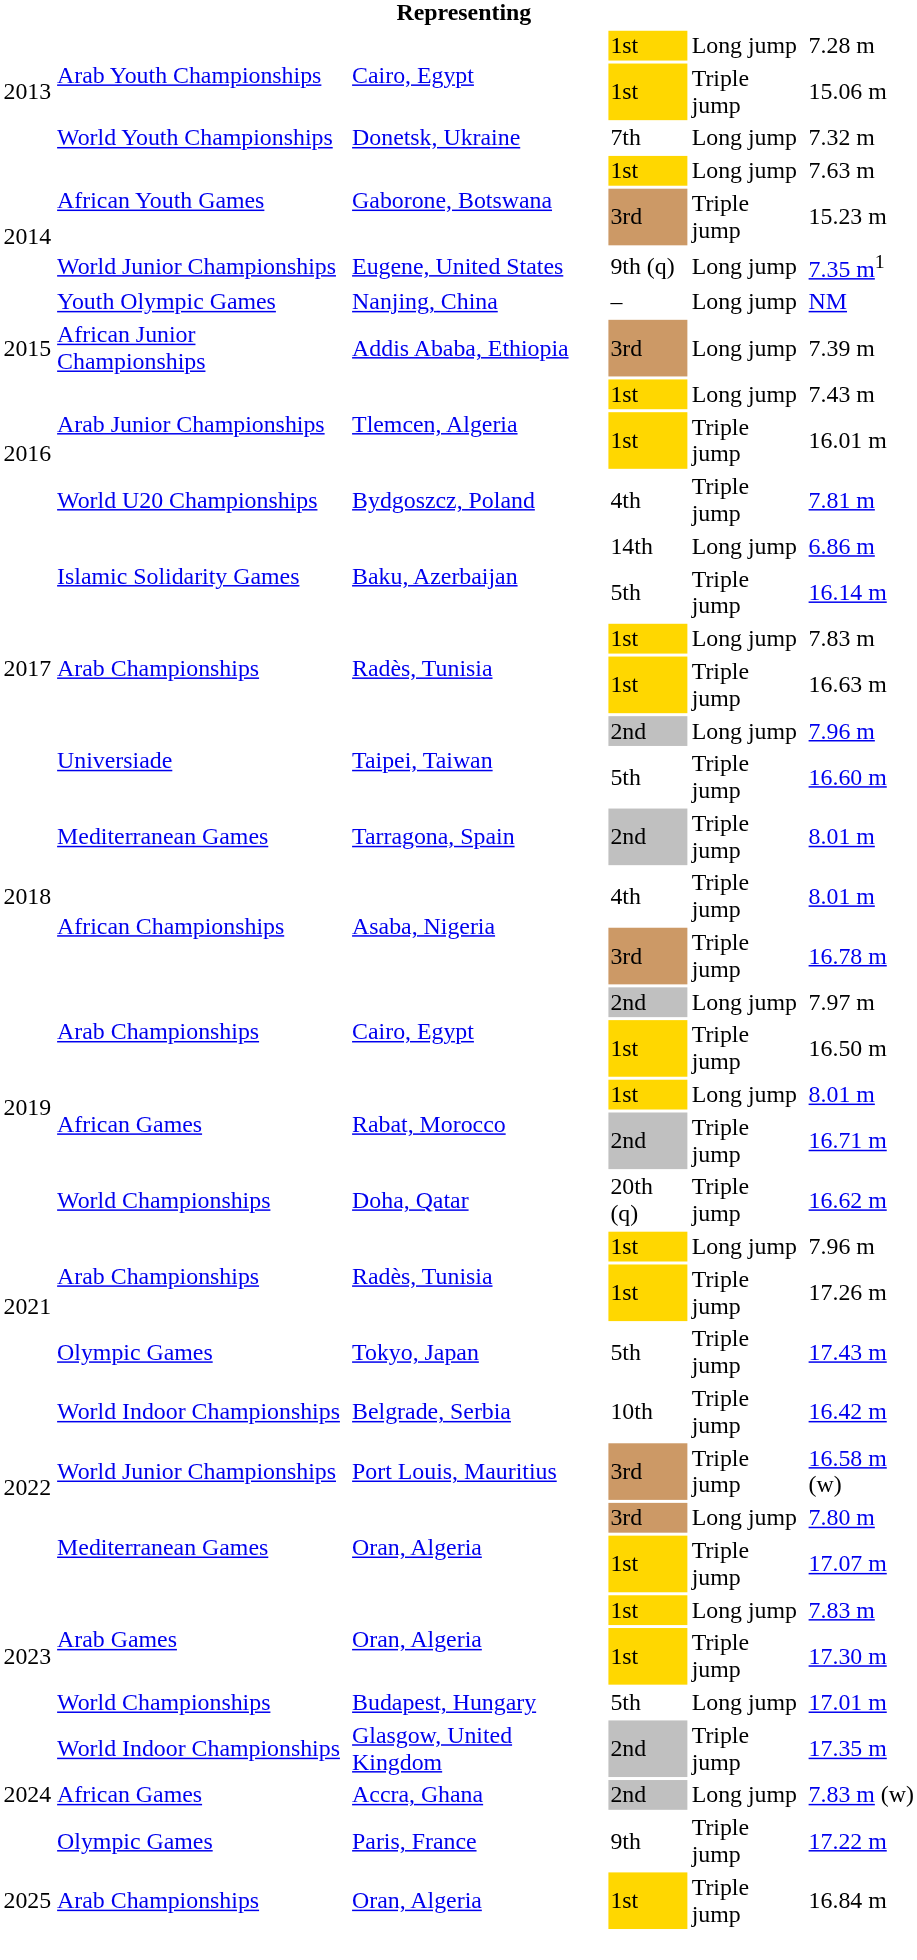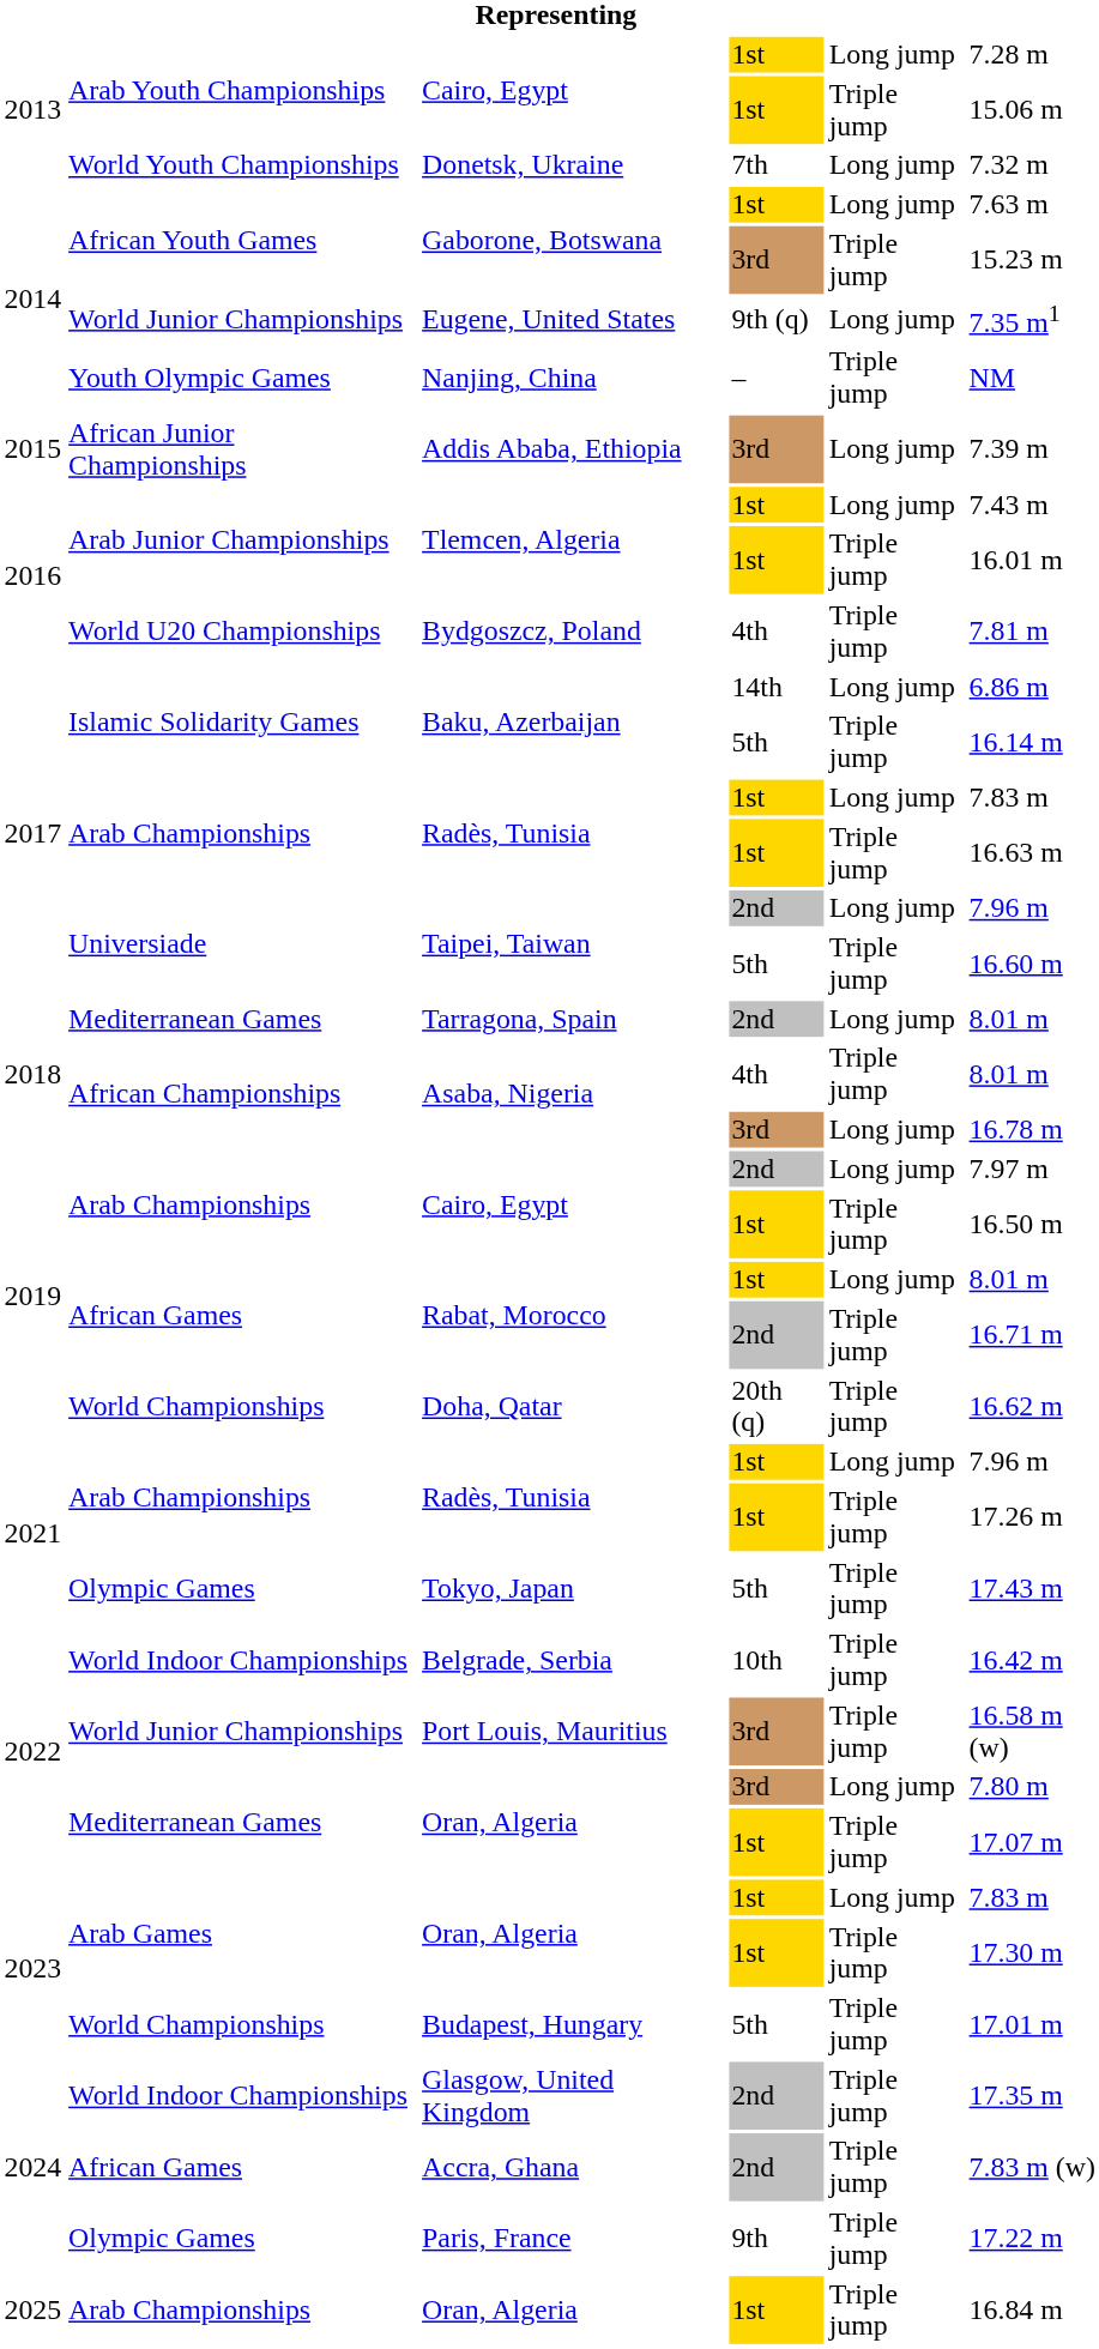Nanjing, China | column 5: Long jump -> Triple jump
Tarragona, Spain | column 5: Triple jump -> Long jump
Asaba, Nigeria / 3rd | column 5: Triple jump -> Long jump
Budapest, Hungary | column 5: Long jump -> Triple jump
Accra, Ghana | column 5: Long jump -> Triple jump
